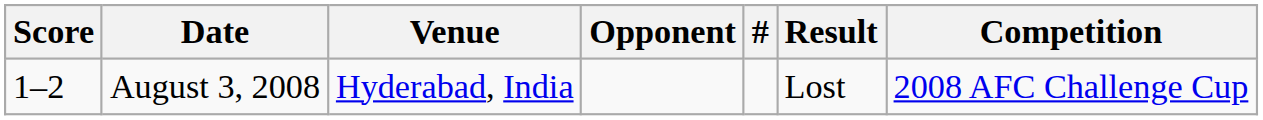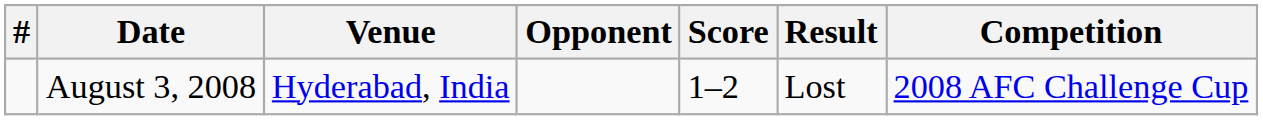columns swapped: # <-> Score
